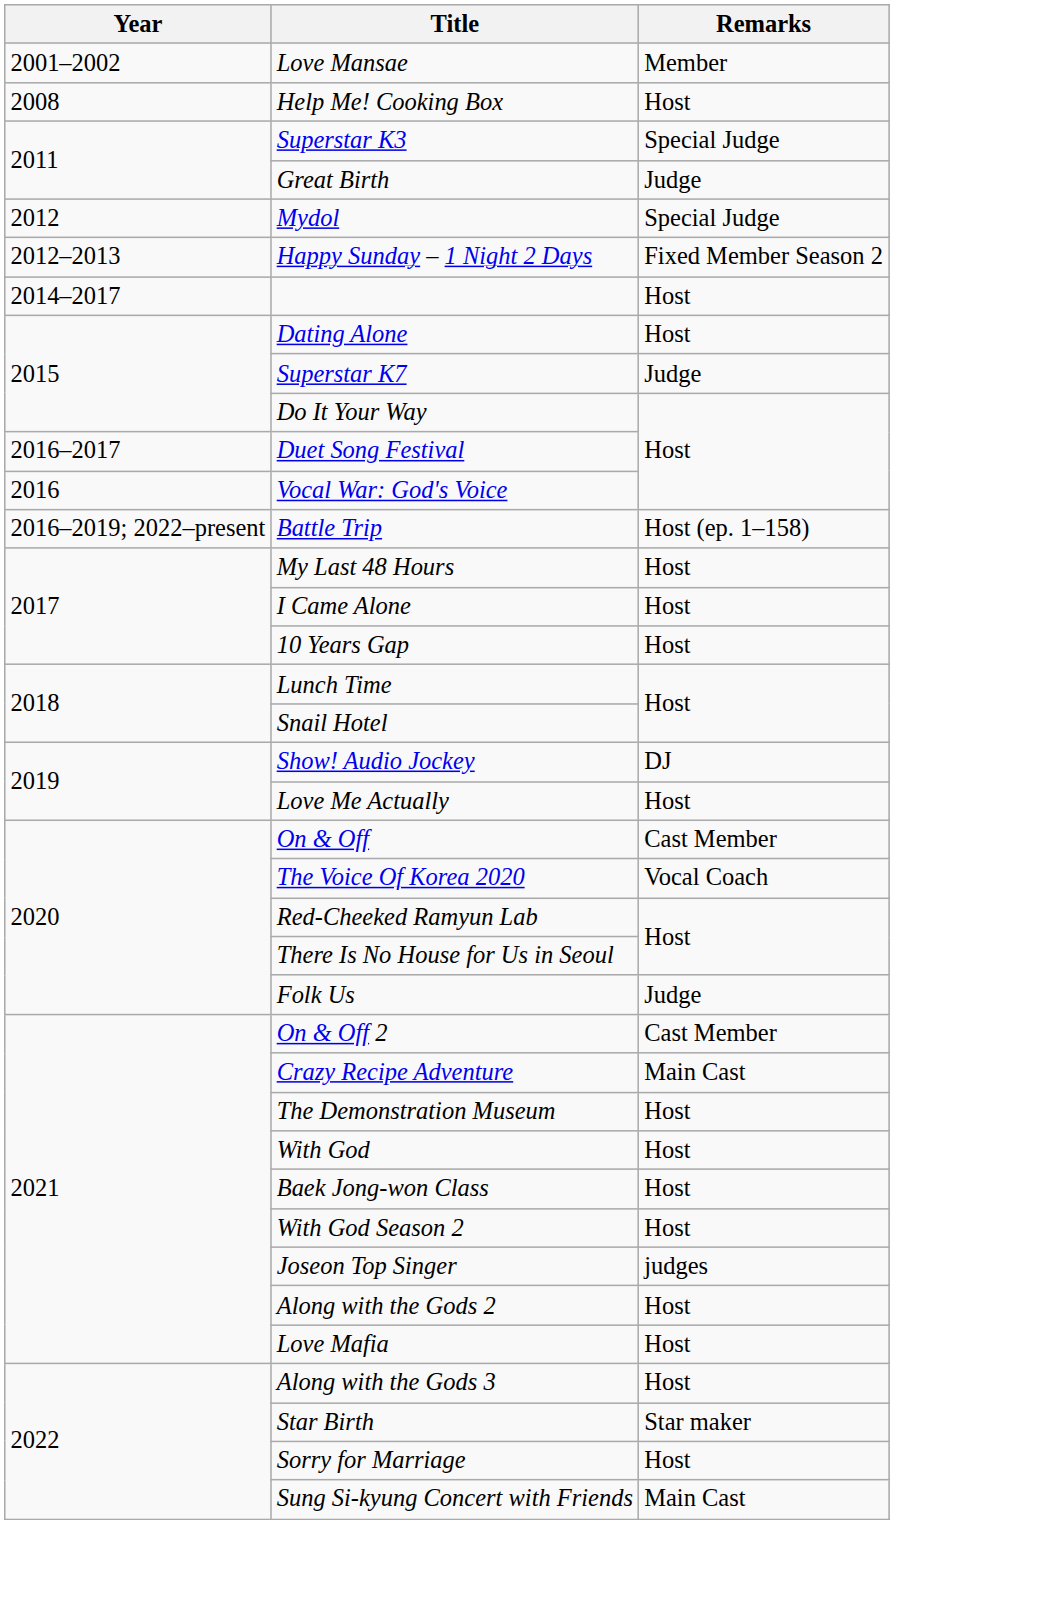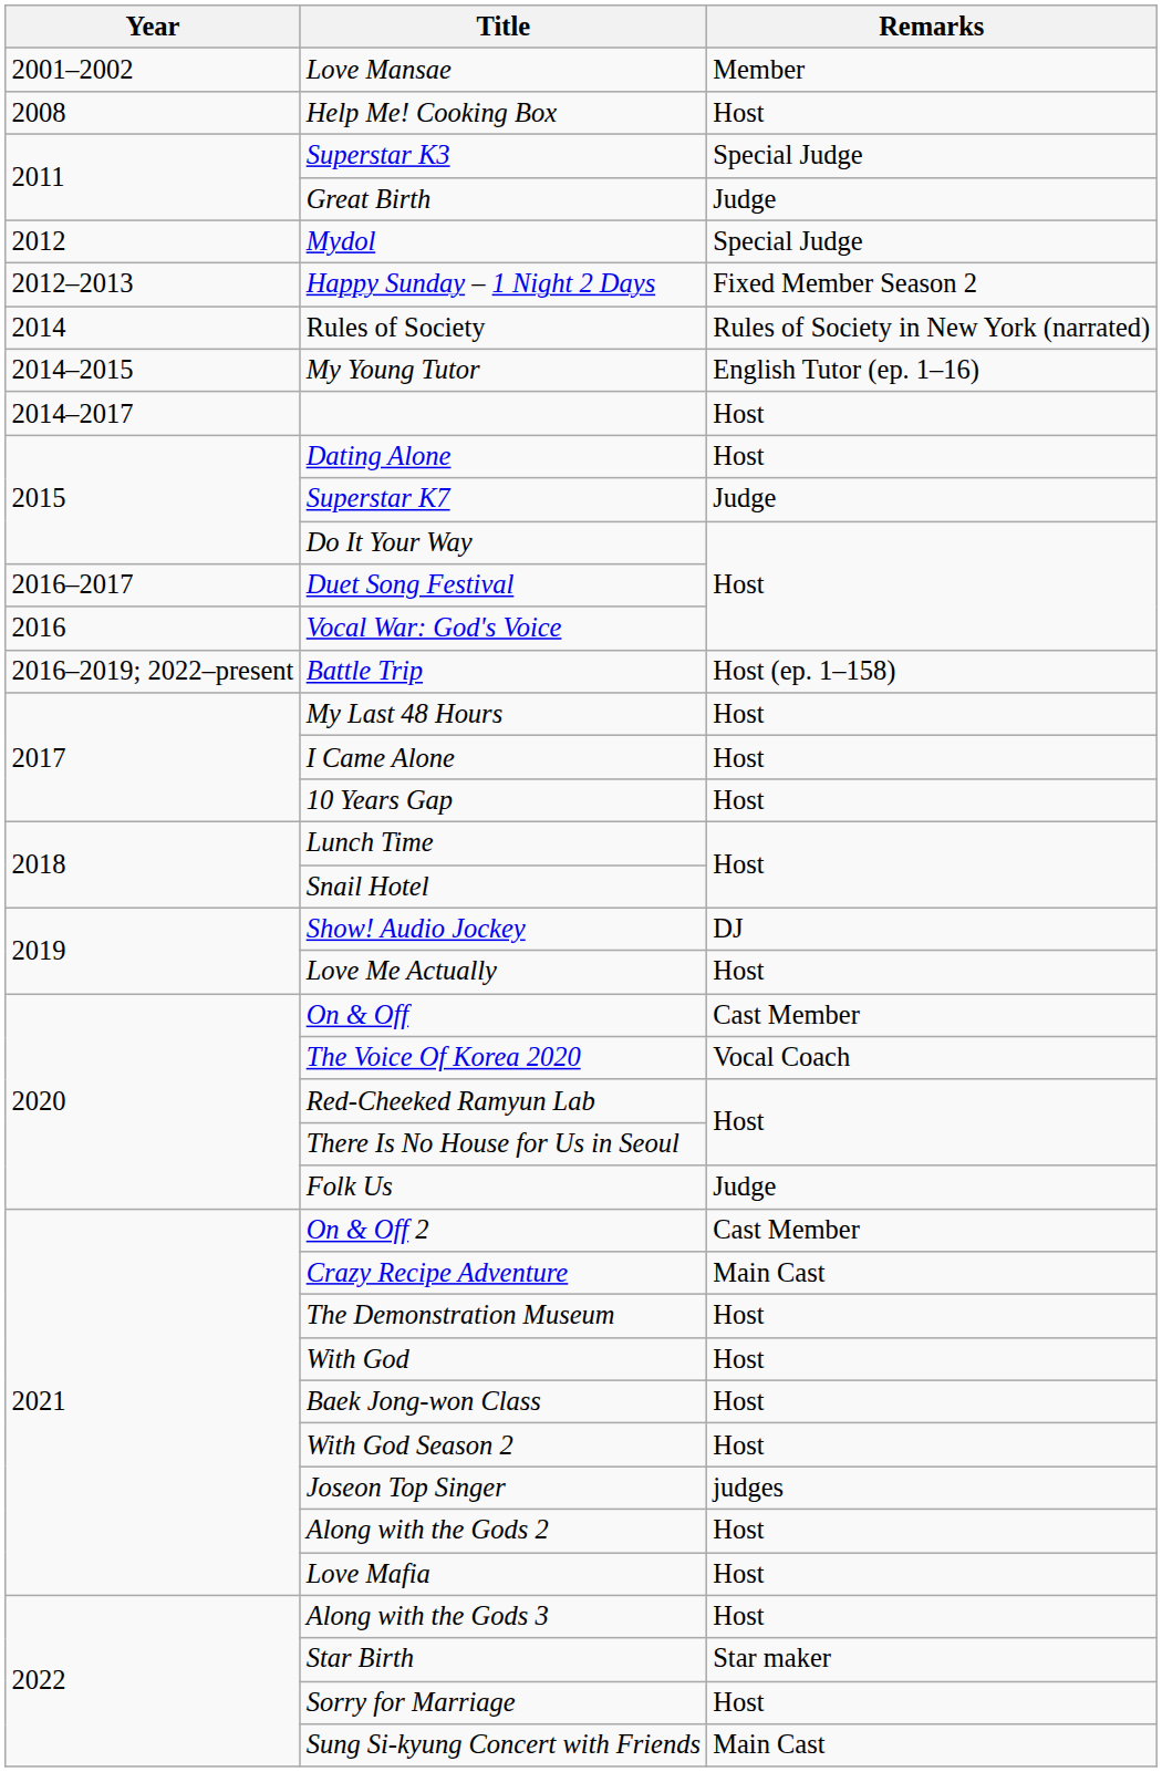+ row: 2014 | Rules of Society | Rules of Society in New York (narrated)
+ row: 2014–2015 | My Young Tutor | English Tutor (ep. 1–16)
